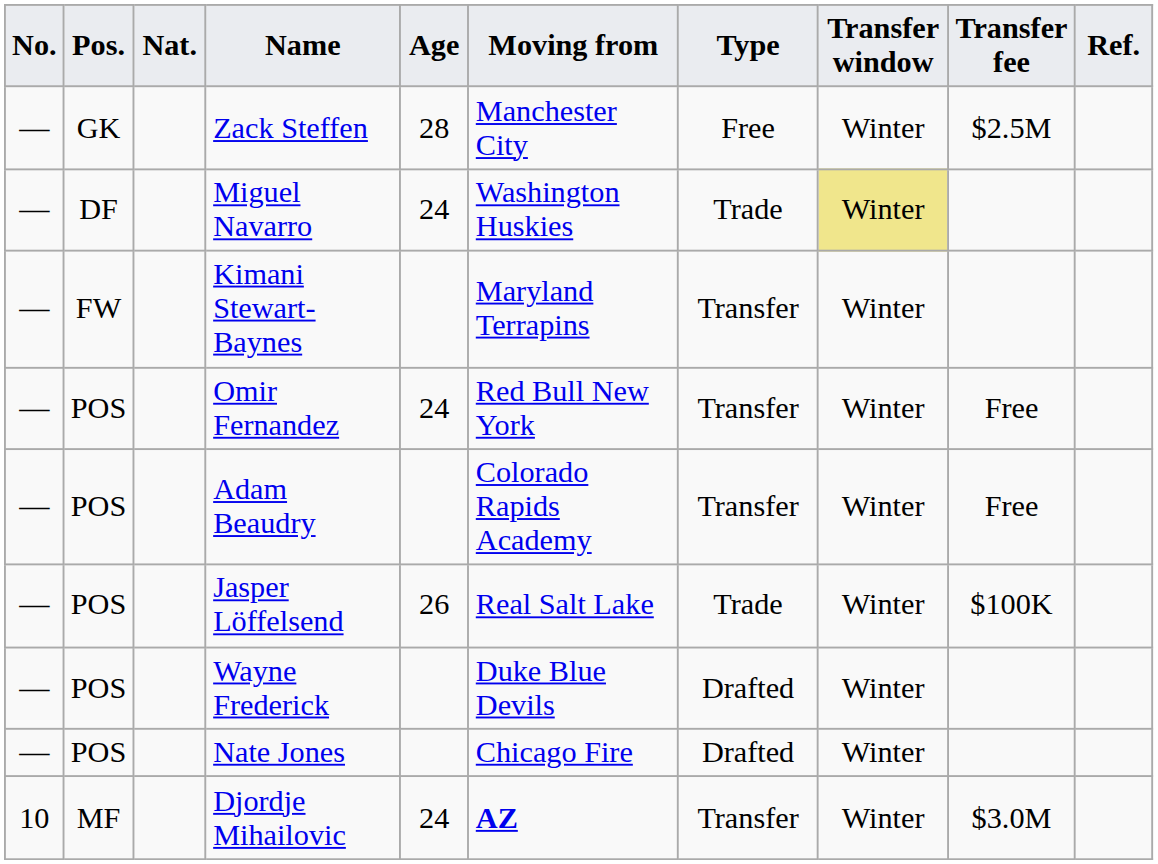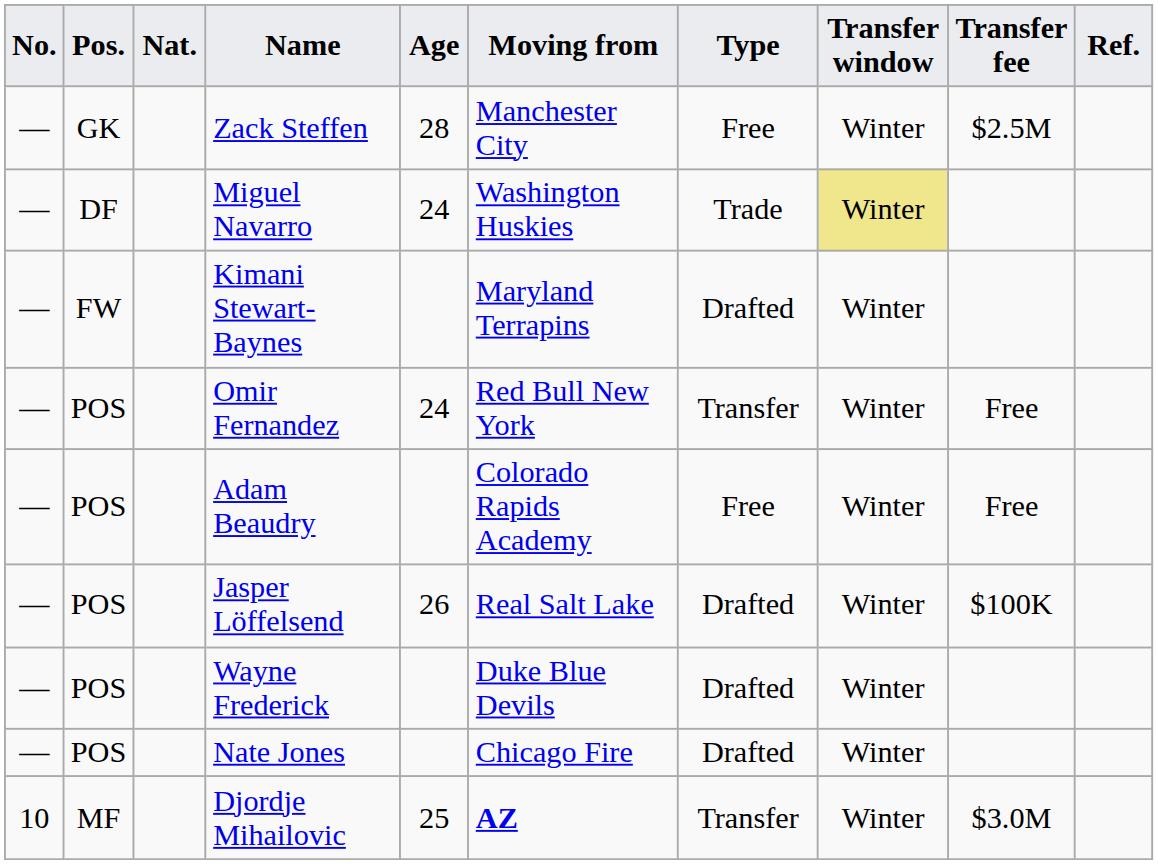Kimani Stewart-Baynes | Type: Transfer -> Drafted
Adam Beaudry | Type: Transfer -> Free
Jasper Löffelsend | Type: Trade -> Drafted
Djordje Mihailovic | Age: 24 -> 25
